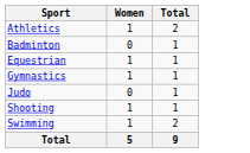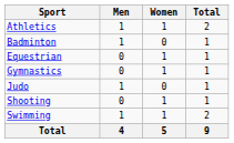+ column: Men | 1 | 1 | 0 | 0 | 1 | 0 | 1 | 4
